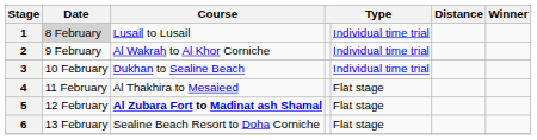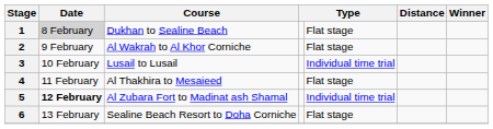1 | Course: Lusail to Lusail -> Dukhan to Sealine Beach
1 | column 5: Individual time trial -> Flat stage
2 | column 5: Individual time trial -> Flat stage
3 | Course: Dukhan to Sealine Beach -> Lusail to Lusail
5 | Date: normal -> bold
5 | Course: bold -> normal
5 | column 5: Flat stage -> Individual time trial
